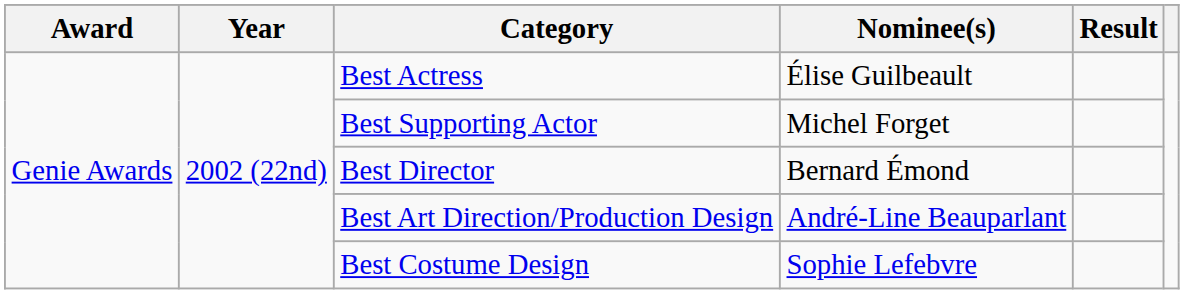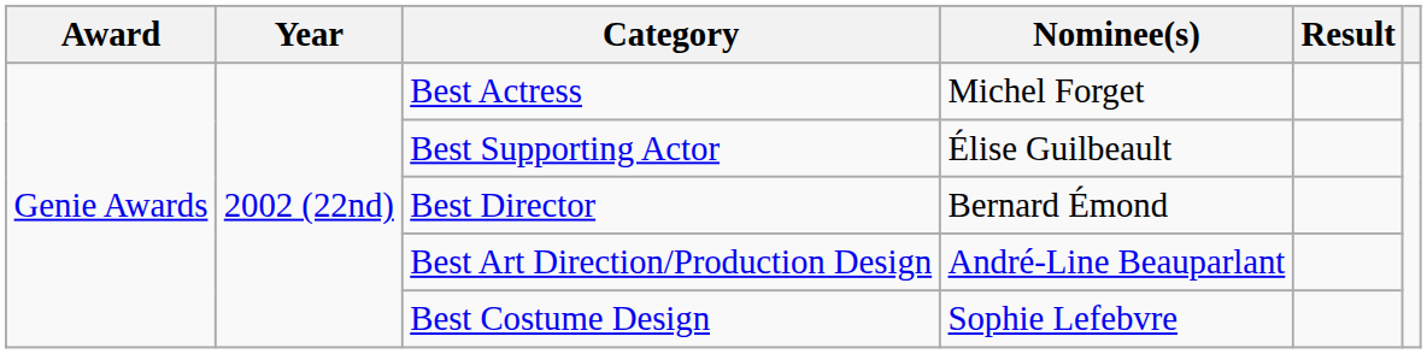Best Actress | Nominee(s): Élise Guilbeault -> Michel Forget
Best Supporting Actor | Nominee(s): Michel Forget -> Élise Guilbeault
